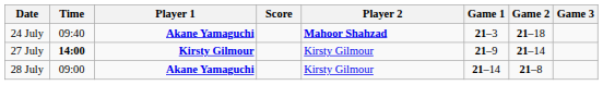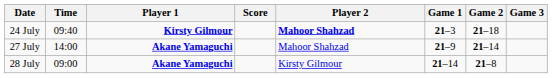24 July | Player 1: Akane Yamaguchi -> Kirsty Gilmour
27 July | Time: bold -> normal
27 July | Player 1: Kirsty Gilmour -> Akane Yamaguchi
27 July | Player 2: Kirsty Gilmour -> Mahoor Shahzad
